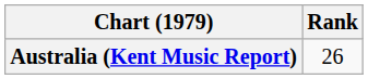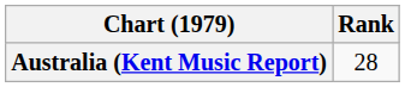Australia (Kent Music Report) | Rank: 26 -> 28
